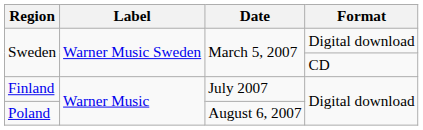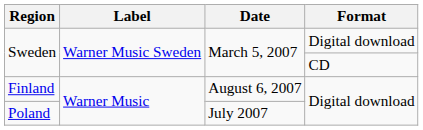Finland | Date: July 2007 -> August 6, 2007
Poland | Date: August 6, 2007 -> July 2007
